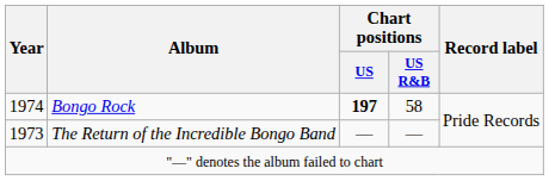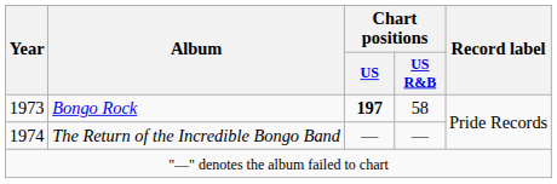Bongo Rock | Year: 1974 -> 1973
The Return of the Incredible Bongo Band | Year: 1973 -> 1974
